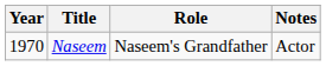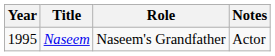Naseem | Year: 1970 -> 1995
